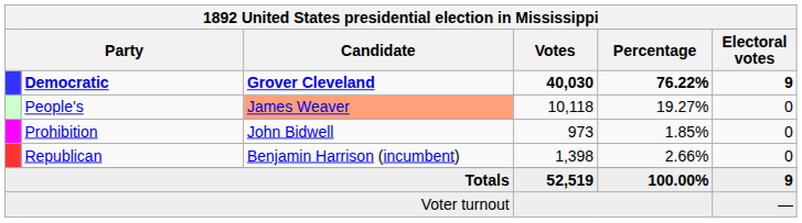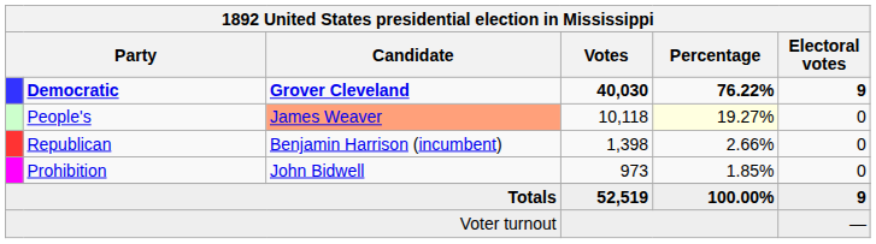People's | Percentage: no background -> lightyellow background
rows swapped: Republican <-> Prohibition
